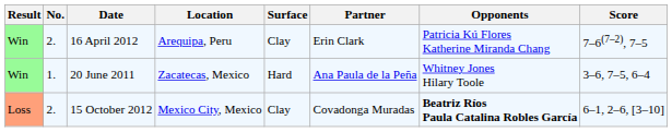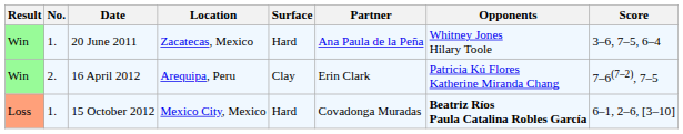rows swapped: 20 June 2011 <-> 16 April 2012
15 October 2012 | No.: 2. -> 1.
15 October 2012 | Surface: Clay -> Hard
